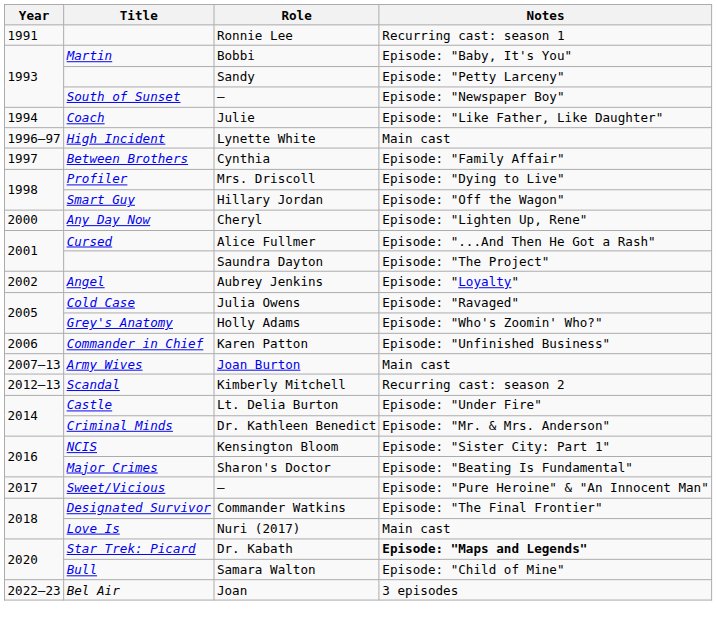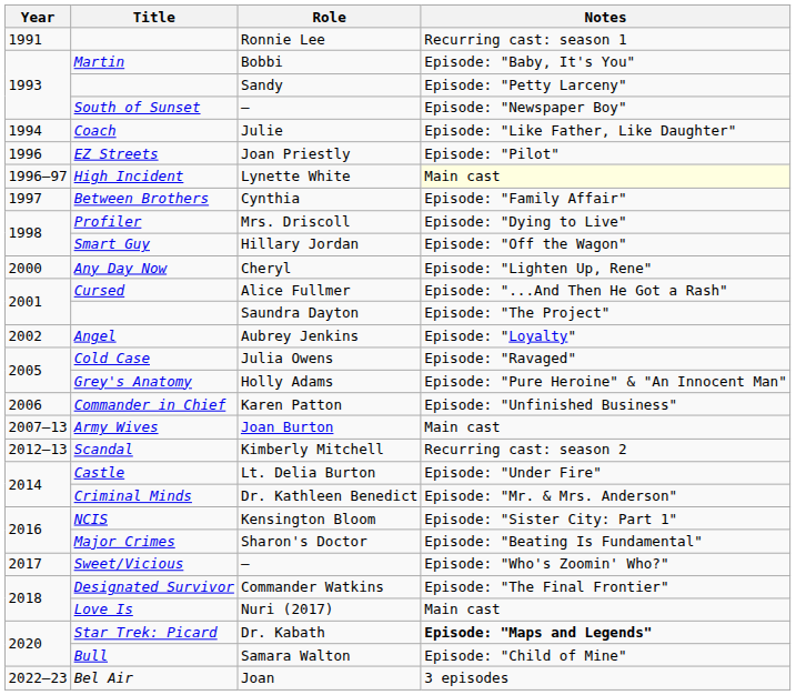+ row: 1996 | EZ Streets | Joan Priestly | Episode: "Pilot"
Lynette White | Notes: no background -> lightyellow background
Holly Adams | Notes: Episode: "Who's Zoomin' Who?" -> Episode: "Pure Heroine" & "An Innocent Man"
Sweet/Vicious / – | Notes: Episode: "Pure Heroine" & "An Innocent Man" -> Episode: "Who's Zoomin' Who?"
